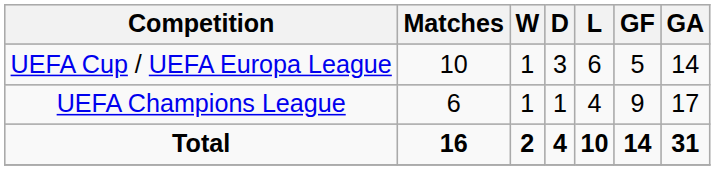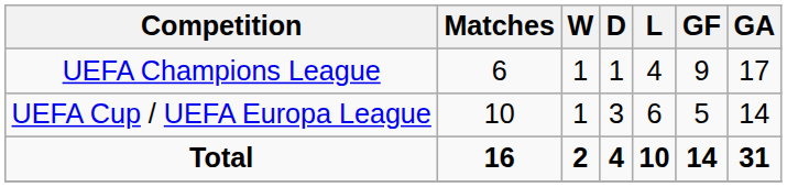rows swapped: UEFA Champions League <-> UEFA Cup / UEFA Europa League
